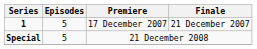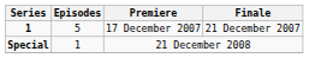Special | Episodes: 5 -> 1
